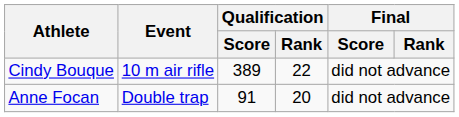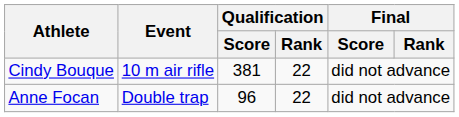Cindy Bouque | Qualification / Score: 389 -> 381
Anne Focan | Qualification / Score: 91 -> 96
Anne Focan | Qualification / Rank: 20 -> 22
